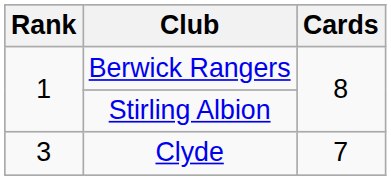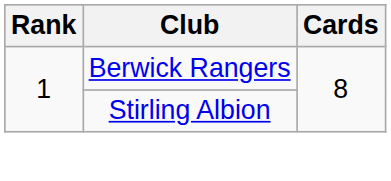- row: 3 | Clyde | 7
